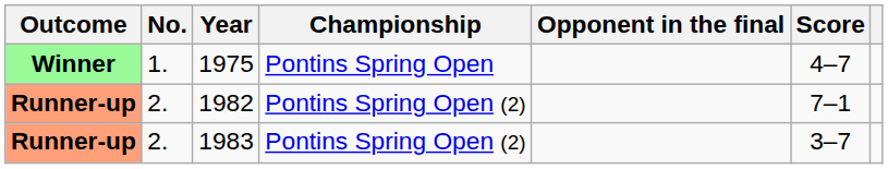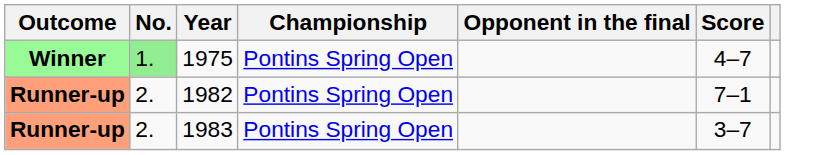1975 | No.: no background -> lightgreen background
1982 | Championship: Pontins Spring Open (2) -> Pontins Spring Open
1983 | Championship: Pontins Spring Open (2) -> Pontins Spring Open
